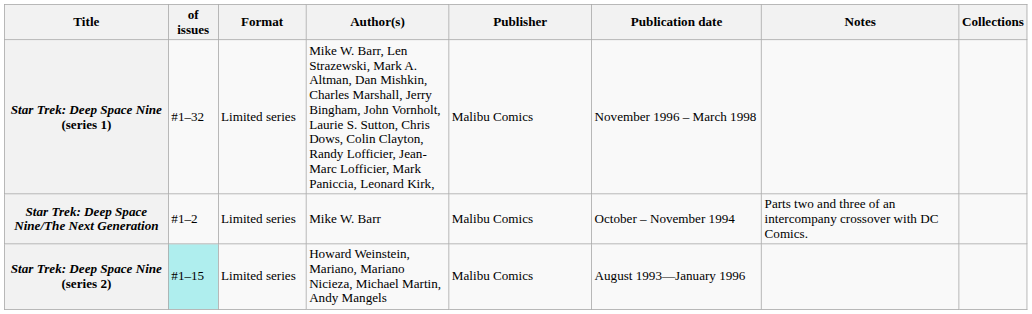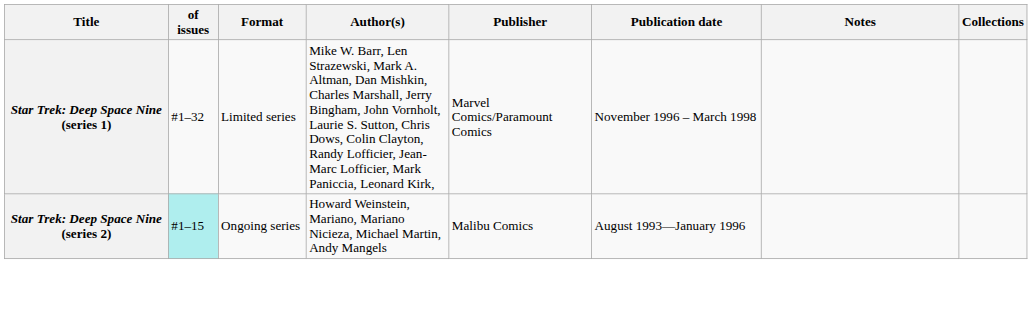Star Trek: Deep Space Nine (series 1) | Publisher: Malibu Comics -> Marvel Comics/Paramount Comics
- row: Star Trek: Deep Space Nine/The Next Generation | #1–2 | Limited series | Mike W. Barr | Malibu Comics | October – November 1994 | Parts two and three of an intercompany crossover with DC Comics.
Star Trek: Deep Space Nine (series 2) | Format: Limited series -> Ongoing series
